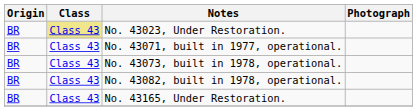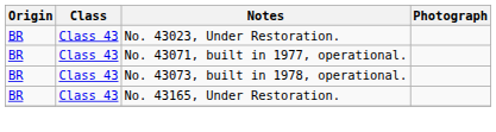No. 43023, Under Restoration. | Class: khaki background -> no background
- row: BR | Class 43 | No. 43082, built in 1978, operational.
